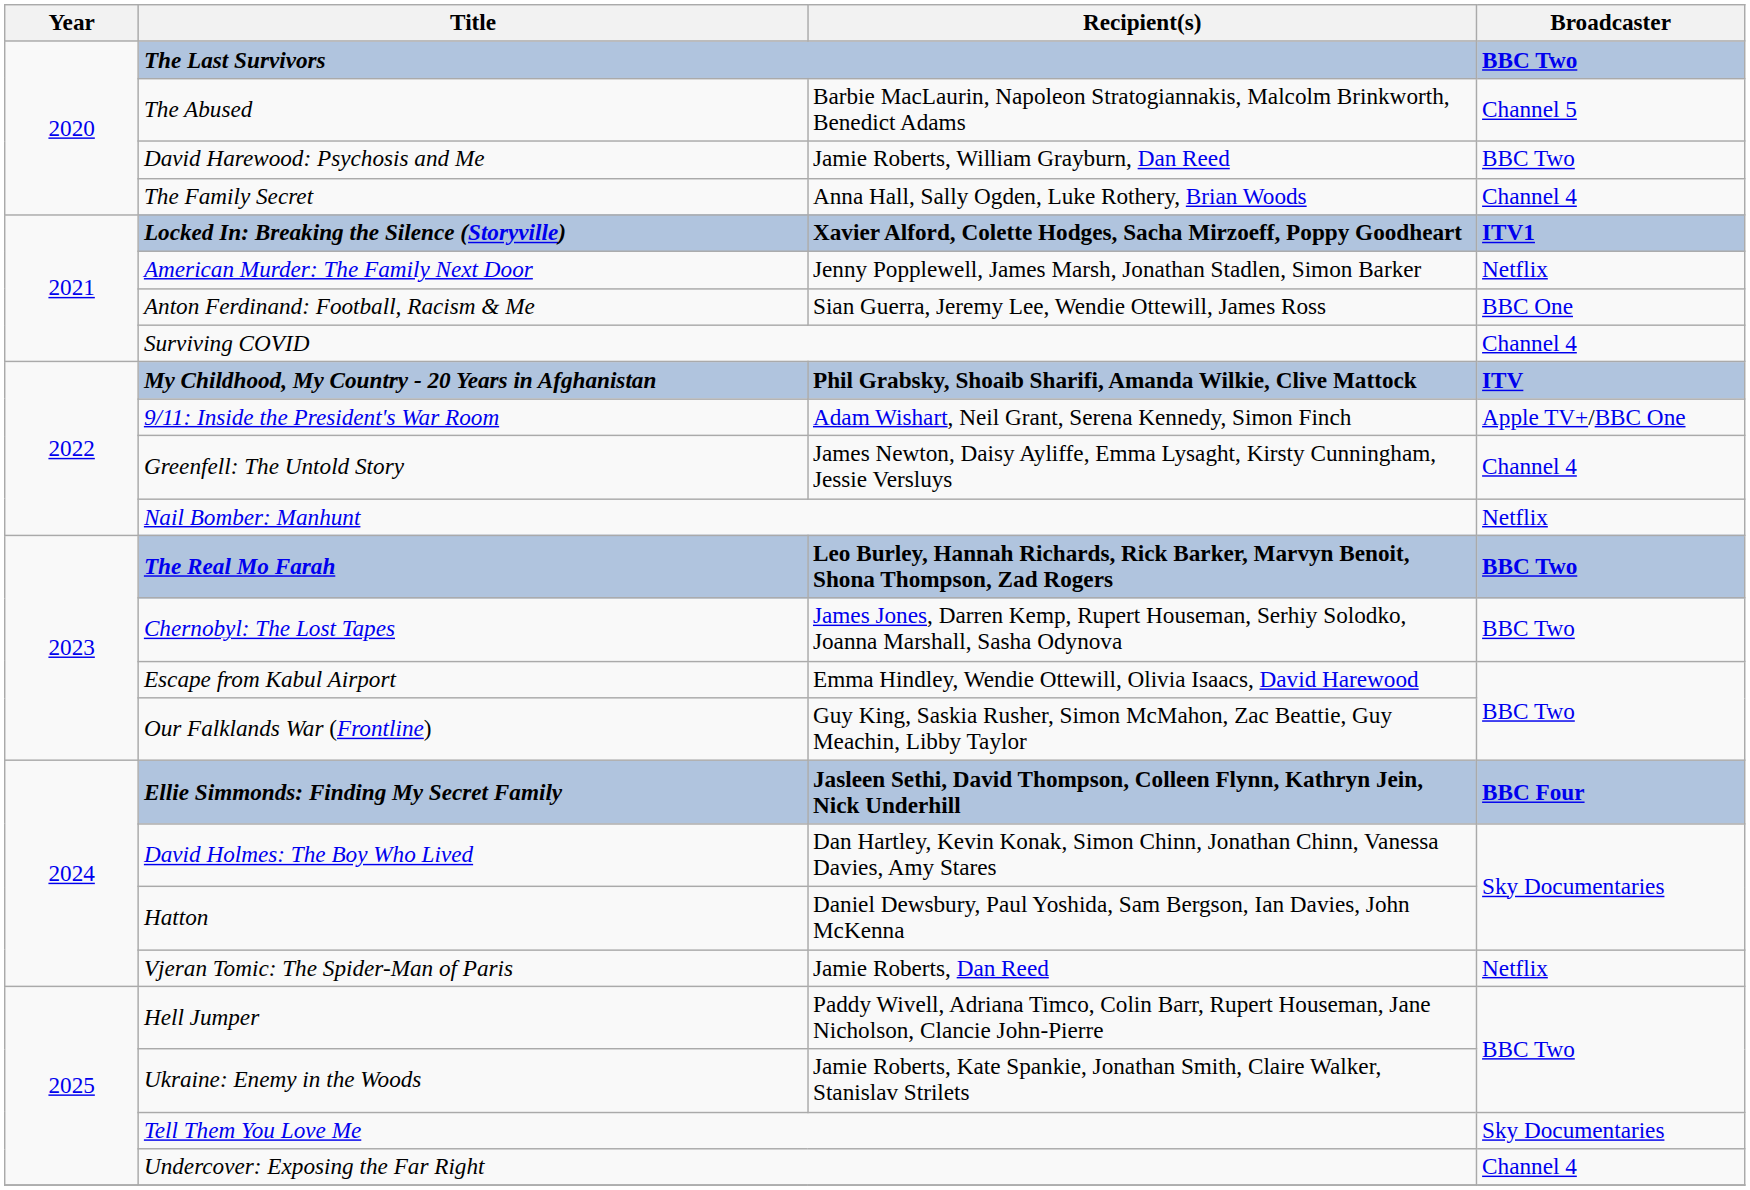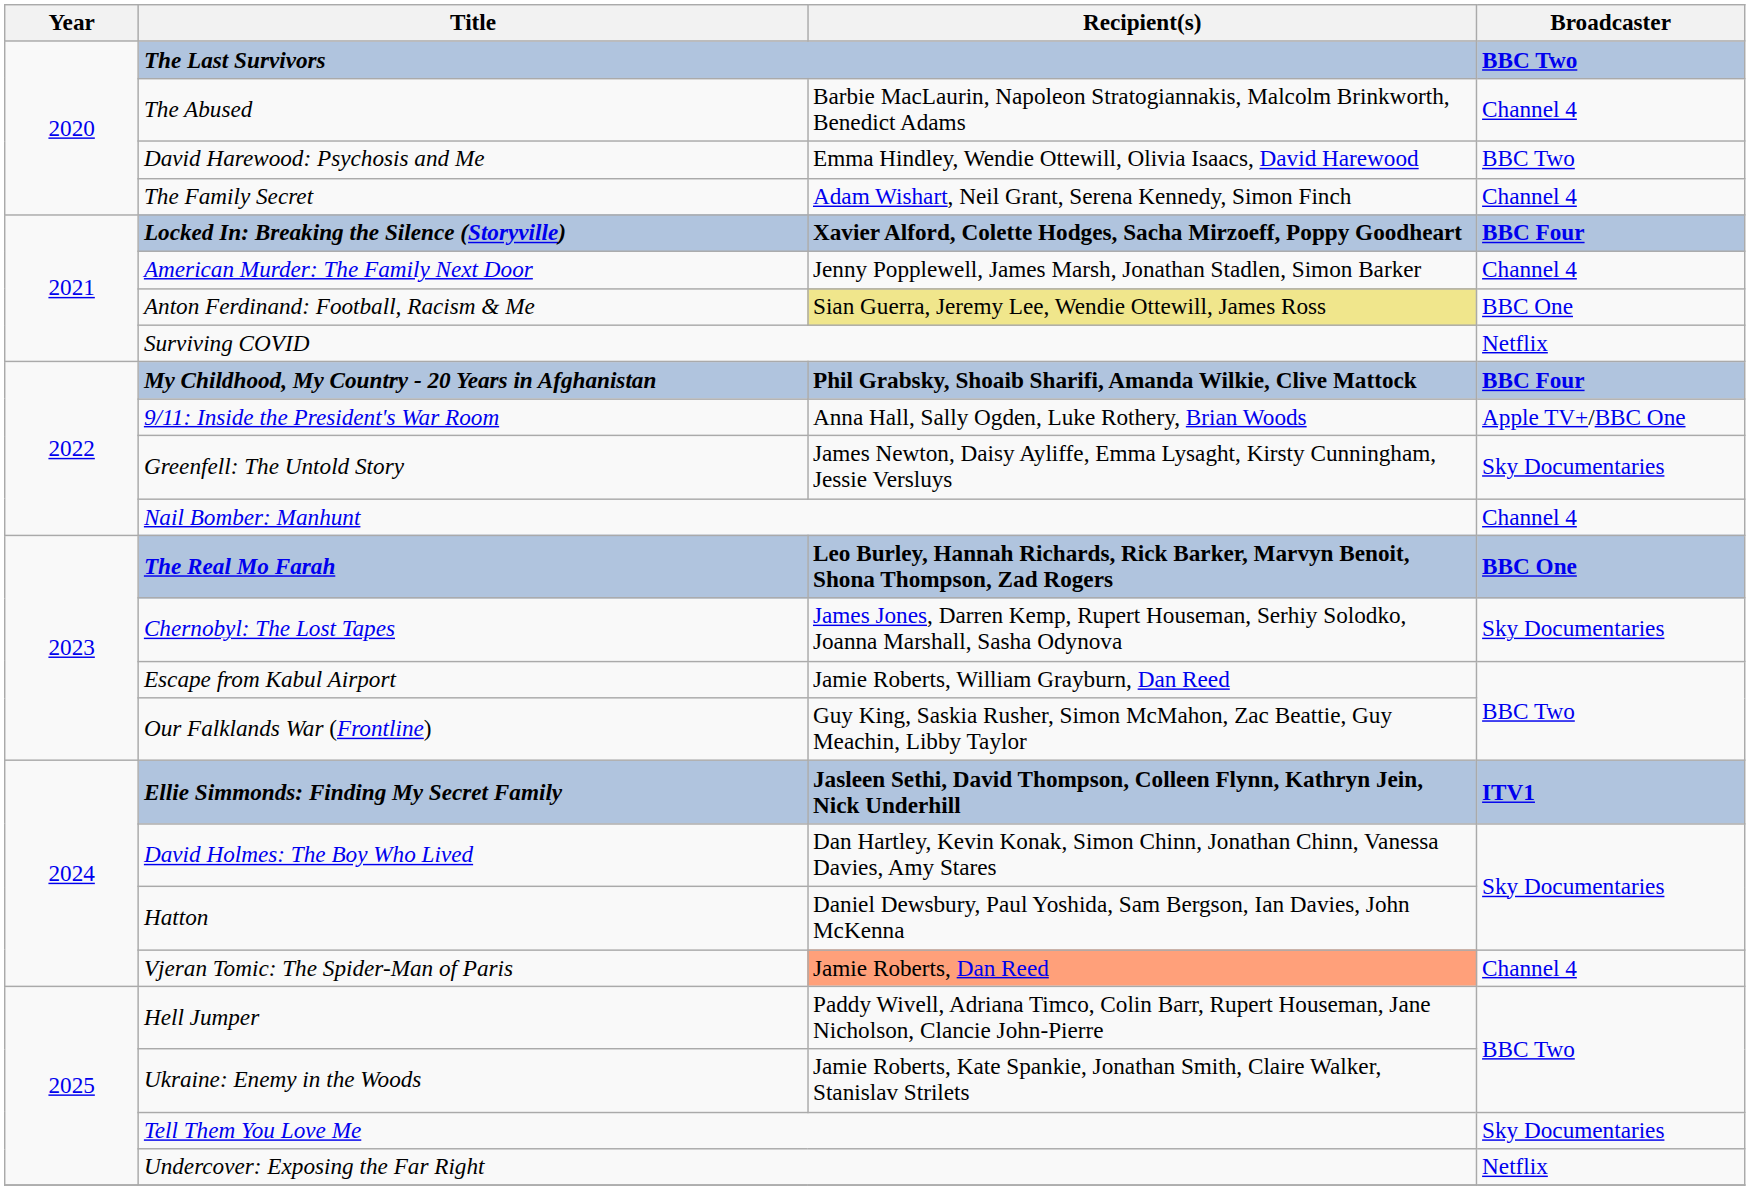The Abused | Broadcaster: Channel 5 -> Channel 4
David Harewood: Psychosis and Me | Recipient(s): Jamie Roberts, William Grayburn, Dan Reed -> Emma Hindley, Wendie Ottewill, Olivia Isaacs, David Harewood
The Family Secret | Recipient(s): Anna Hall, Sally Ogden, Luke Rothery, Brian Woods -> Adam Wishart, Neil Grant, Serena Kennedy, Simon Finch
Locked In: Breaking the Silence (Storyville) | Broadcaster: ITV1 -> BBC Four
American Murder: The Family Next Door | Broadcaster: Netflix -> Channel 4
Anton Ferdinand: Football, Racism & Me | Recipient(s): no background -> khaki background
Surviving COVID | Broadcaster: Channel 4 -> Netflix
My Childhood, My Country - 20 Years in Afghanistan | Broadcaster: ITV -> BBC Four
9/11: Inside the President's War Room | Recipient(s): Adam Wishart, Neil Grant, Serena Kennedy, Simon Finch -> Anna Hall, Sally Ogden, Luke Rothery, Brian Woods
Greenfell: The Untold Story | Broadcaster: Channel 4 -> Sky Documentaries
Nail Bomber: Manhunt | Broadcaster: Netflix -> Channel 4
The Real Mo Farah | Broadcaster: BBC Two -> BBC One
Chernobyl: The Lost Tapes | Broadcaster: BBC Two -> Sky Documentaries
Escape from Kabul Airport | Recipient(s): Emma Hindley, Wendie Ottewill, Olivia Isaacs, David Harewood -> Jamie Roberts, William Grayburn, Dan Reed
Ellie Simmonds: Finding My Secret Family | Broadcaster: BBC Four -> ITV1
Vjeran Tomic: The Spider-Man of Paris | Recipient(s): no background -> lightsalmon background
Vjeran Tomic: The Spider-Man of Paris | Broadcaster: Netflix -> Channel 4
Undercover: Exposing the Far Right | Broadcaster: Channel 4 -> Netflix
